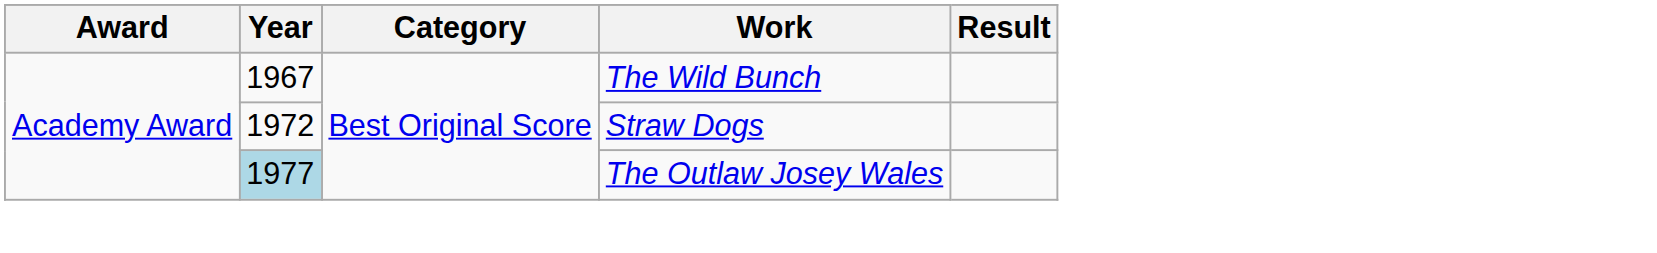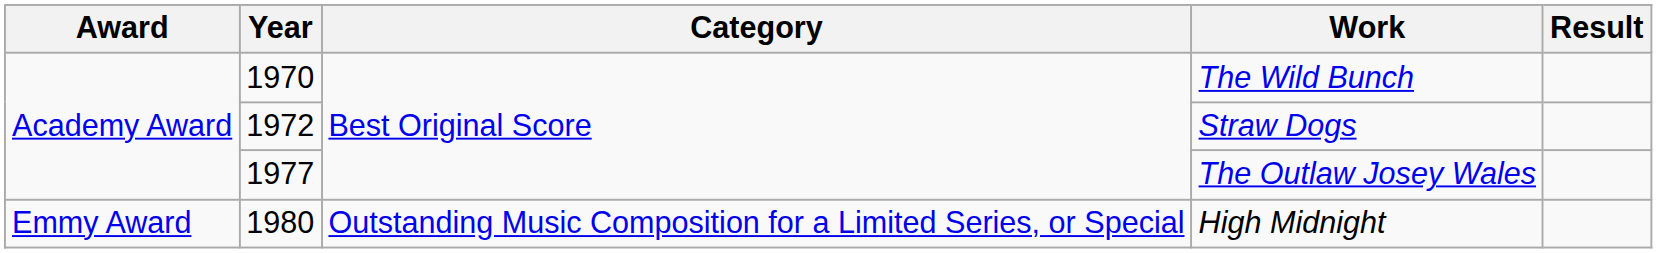The Wild Bunch | Year: 1967 -> 1970
The Outlaw Josey Wales | Year: lightblue background -> no background
+ row: Emmy Award | 1980 | Outstanding Music Composition for a Limited Series, or Special | High Midnight
